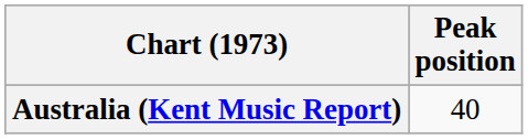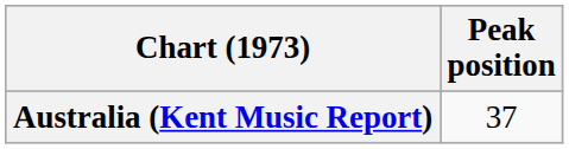Australia (Kent Music Report) | Peak position: 40 -> 37
